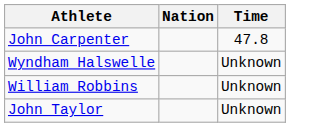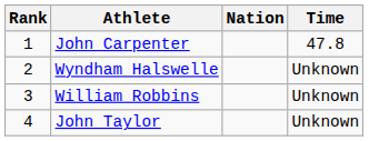+ column: Rank | 1 | 2 | 3 | 4
